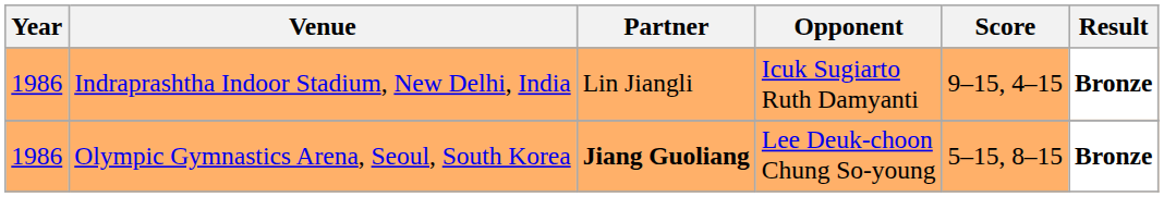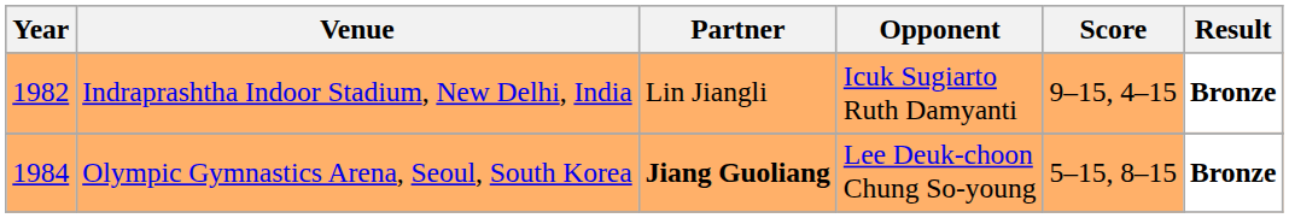Indraprashtha Indoor Stadium, New Delhi, India | Year: 1986 -> 1982
Olympic Gymnastics Arena, Seoul, South Korea | Year: 1986 -> 1984
